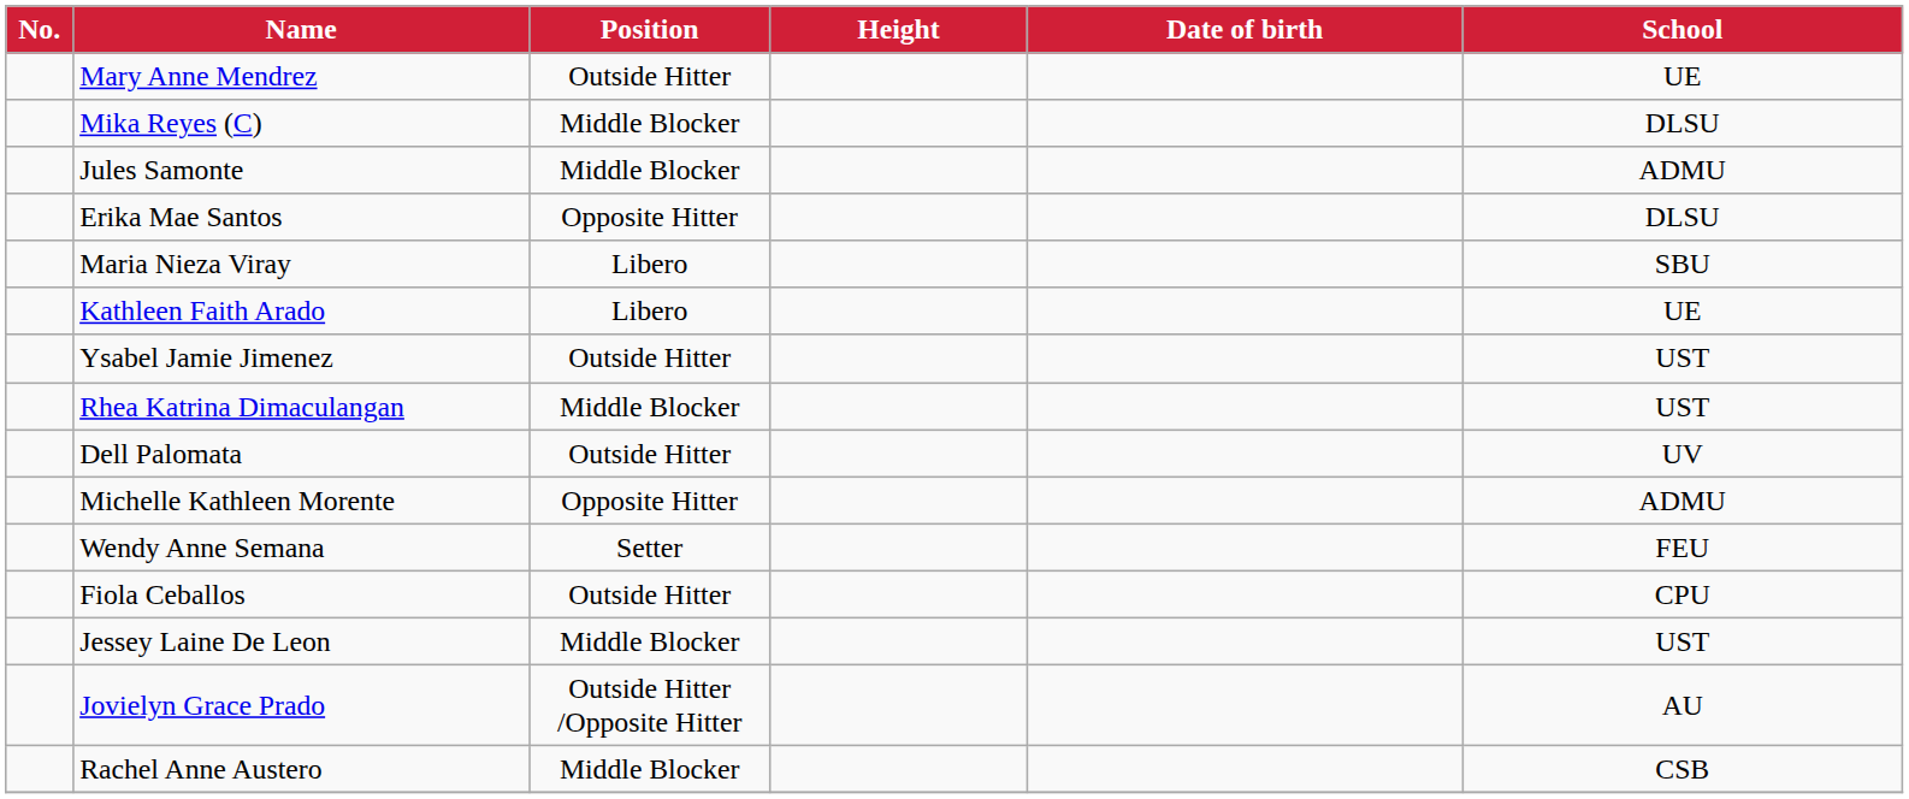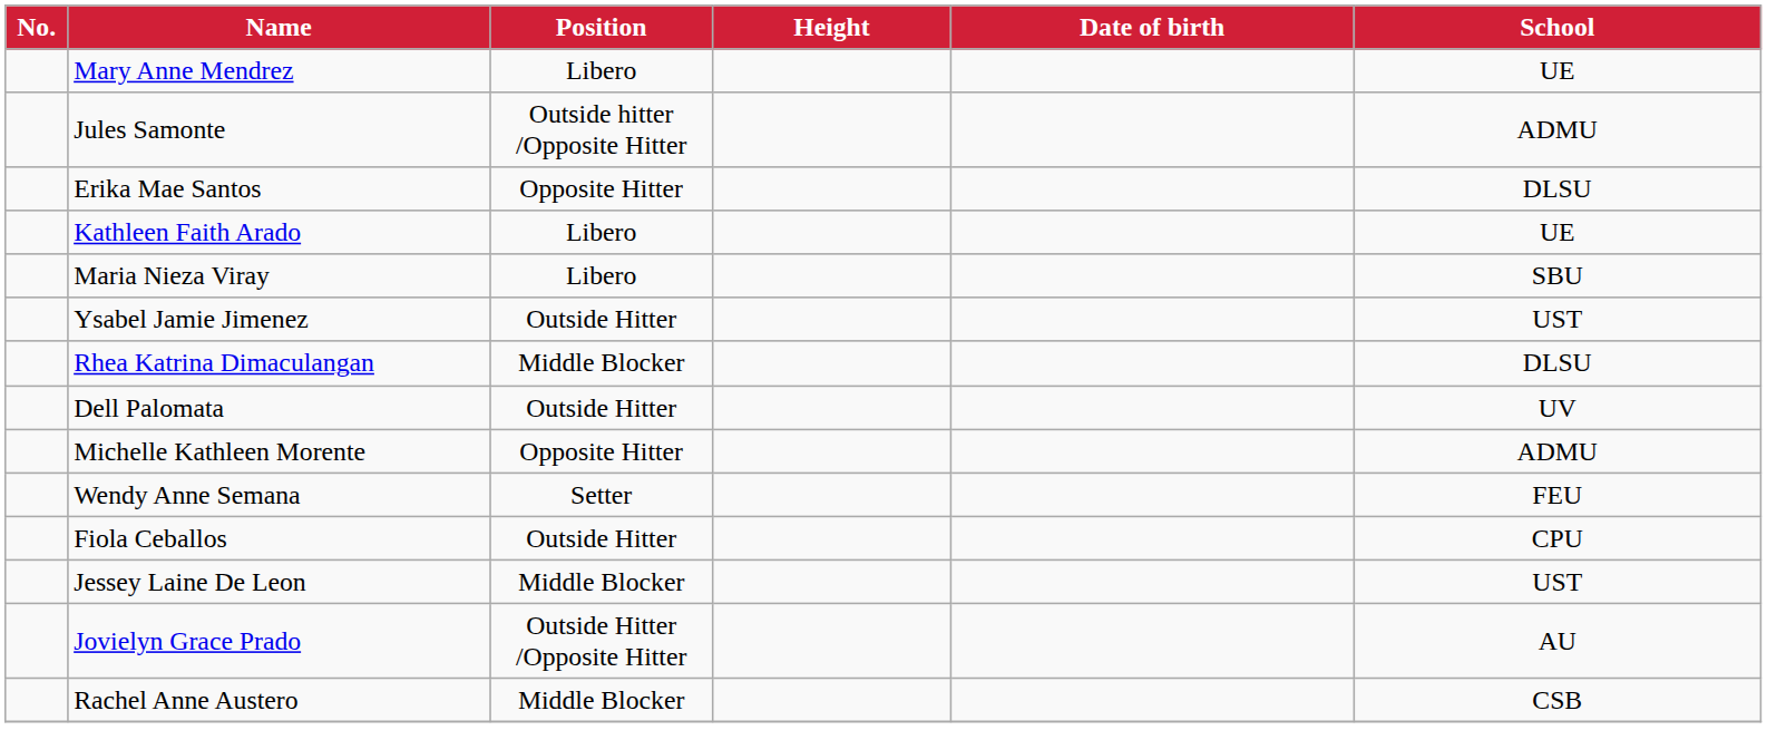Mary Anne Mendrez | Position: Outside Hitter -> Libero
- row: Mika Reyes (C) | Middle Blocker | DLSU
Jules Samonte | Position: Middle Blocker -> Outside hitter /Opposite Hitter
rows swapped: Kathleen Faith Arado <-> Maria Nieza Viray
Rhea Katrina Dimaculangan | School: UST -> DLSU
